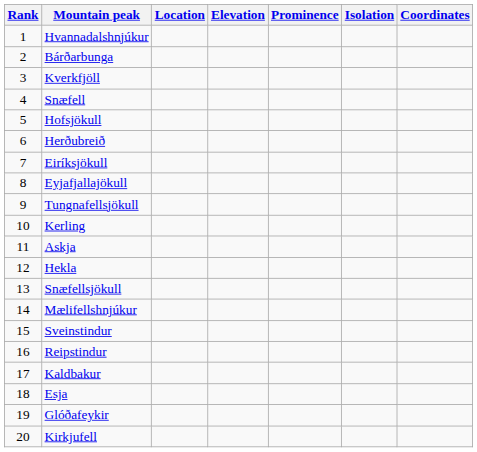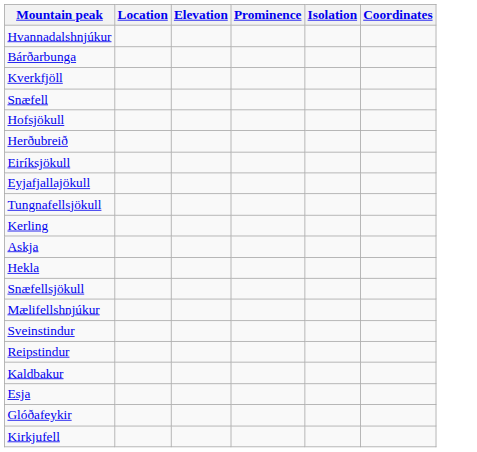- column: Rank | 1 | 2 | 3 | 4 | 5 | 6 | 7 | 8 | 9 | 10 | 11 | 12 | 13 | 14 | 15 | 16 | 17 | 18 | 19 | 20
